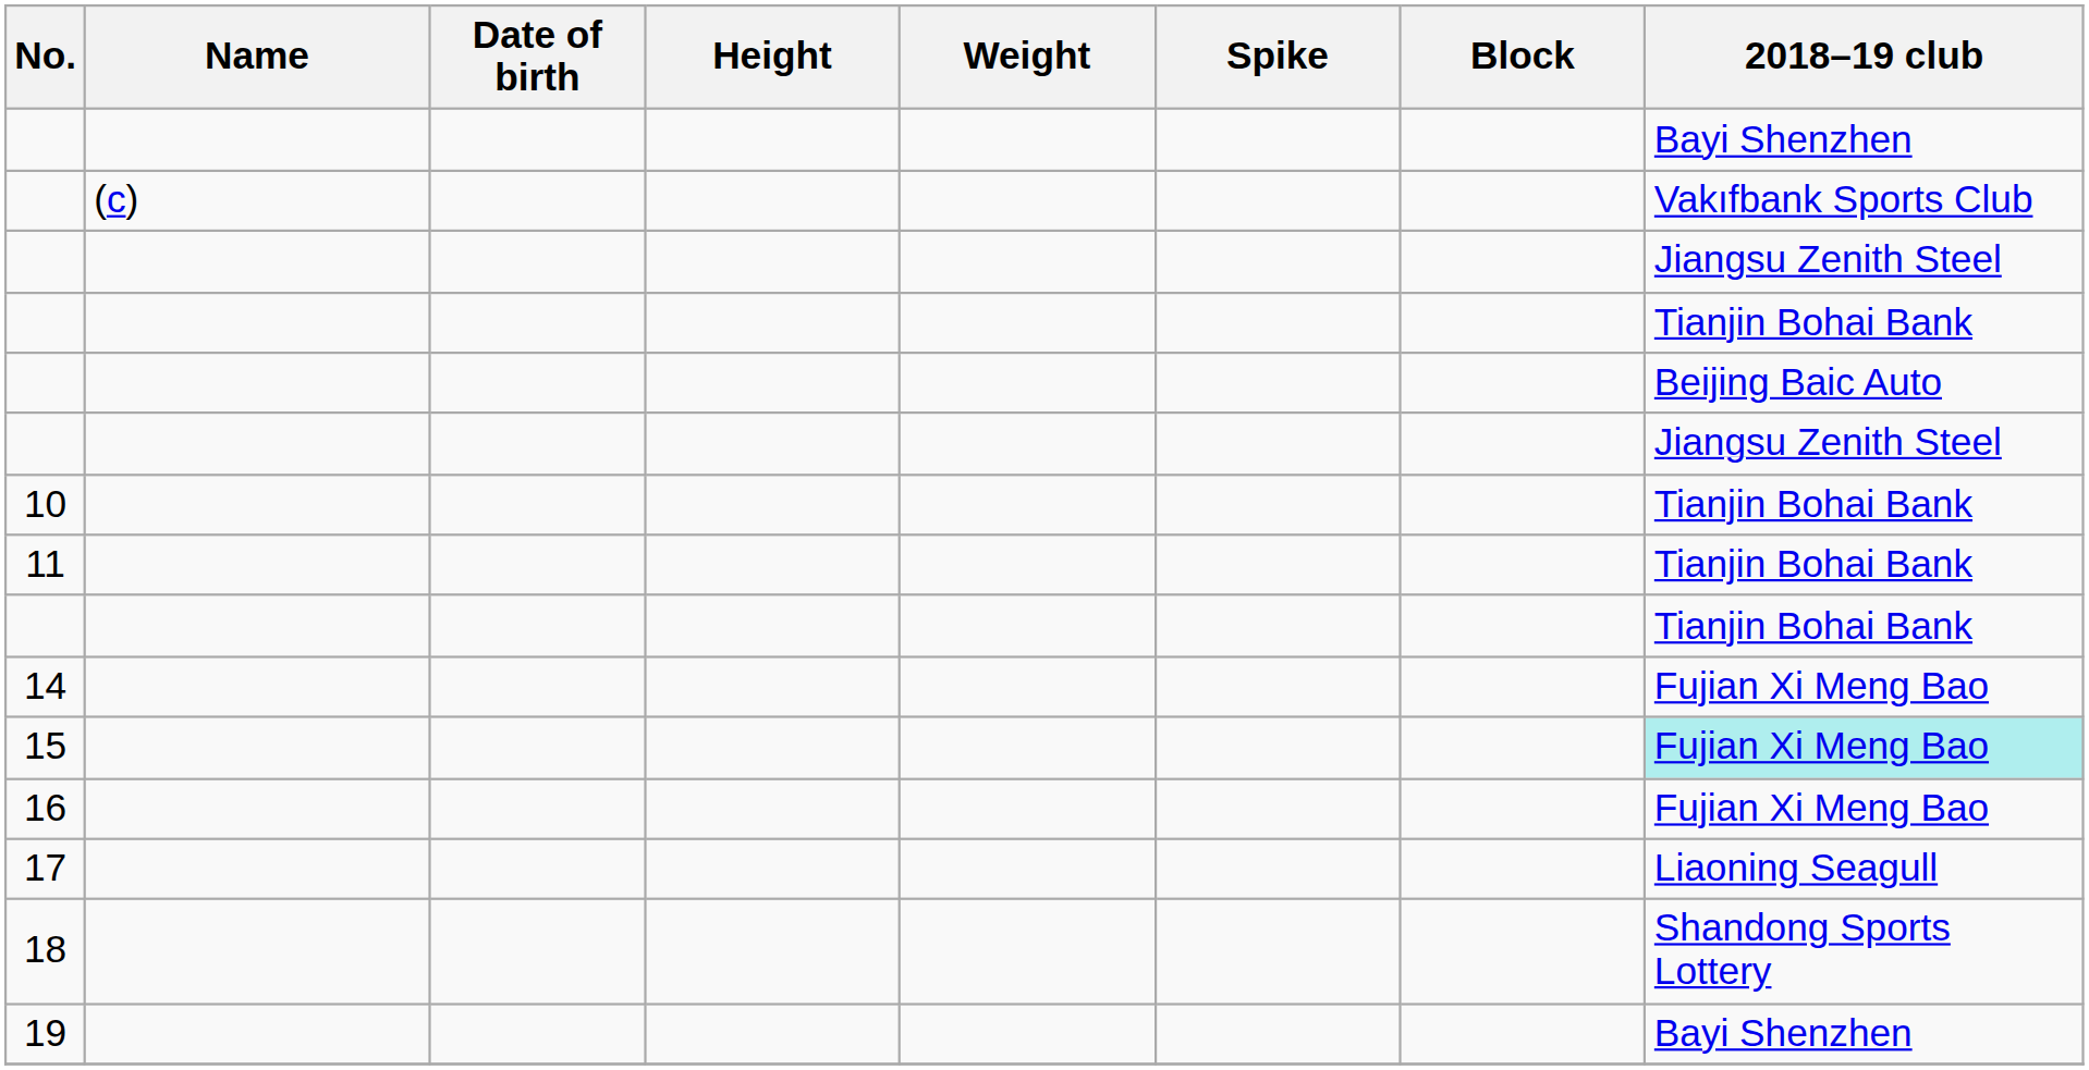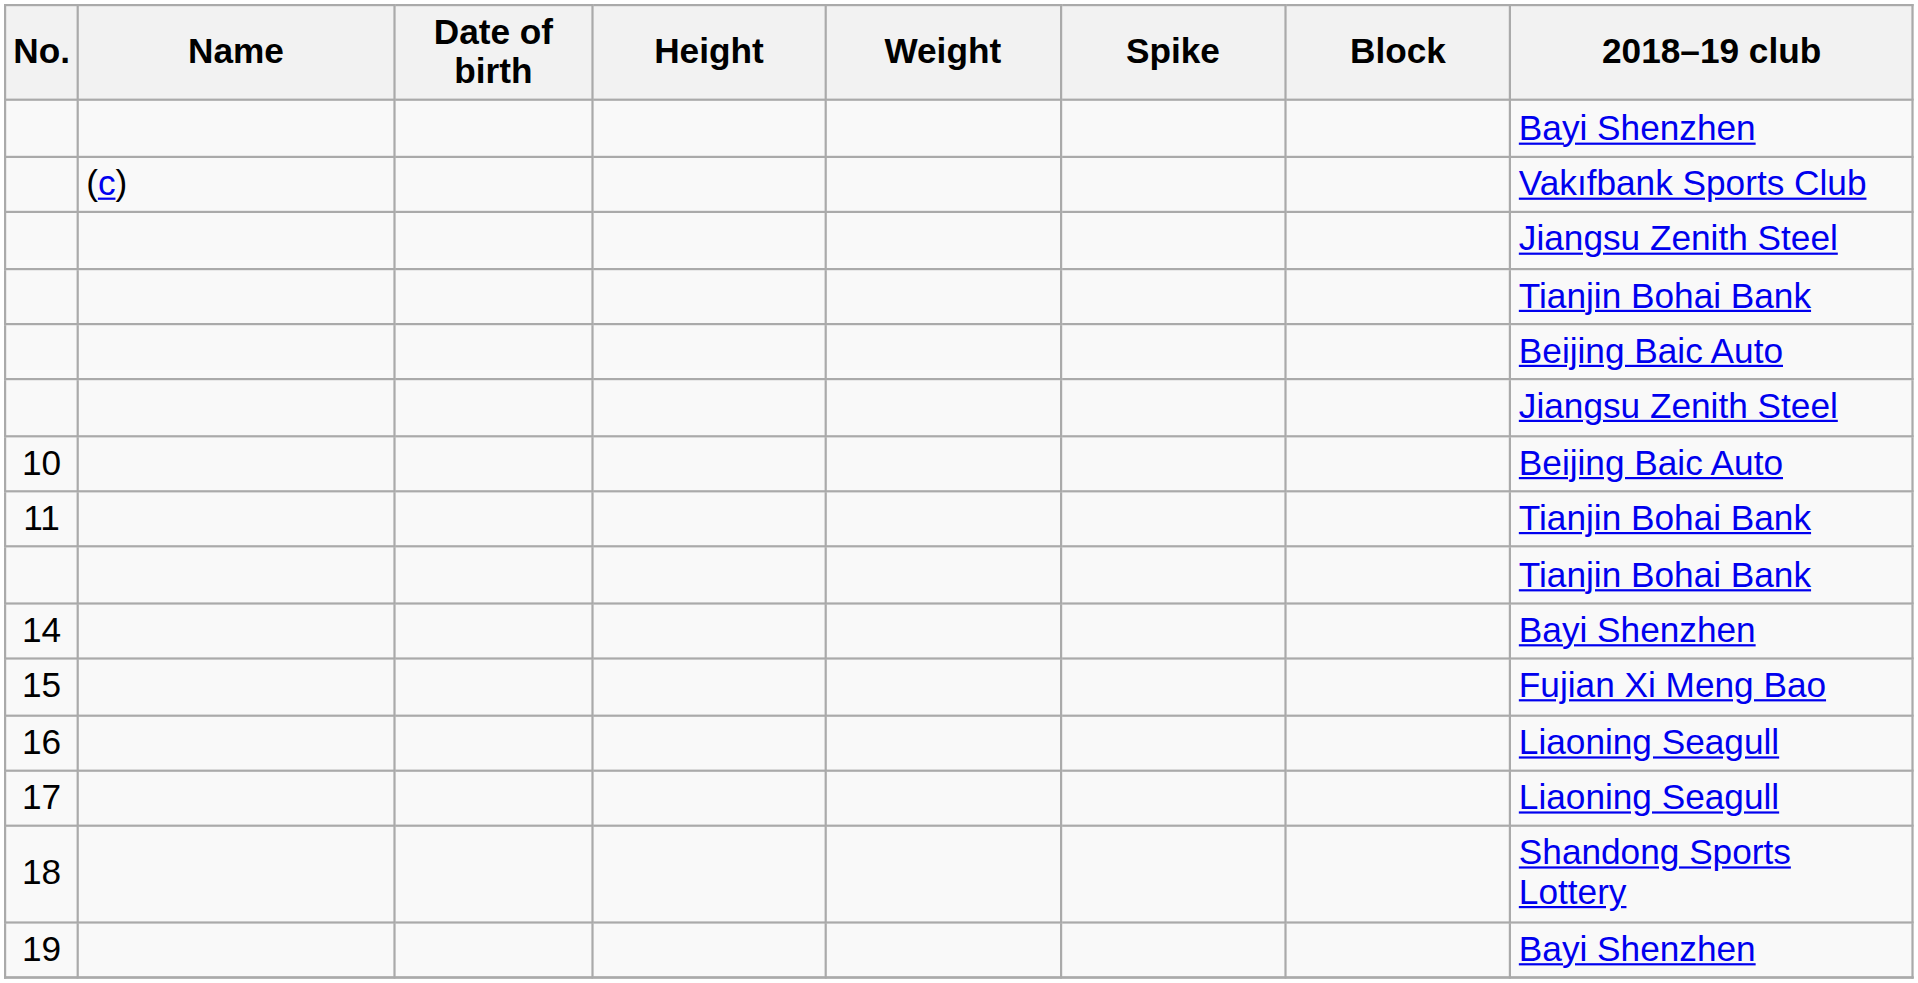10 | 2018–19 club: Tianjin Bohai Bank -> Beijing Baic Auto
14 | 2018–19 club: Fujian Xi Meng Bao -> Bayi Shenzhen
15 | 2018–19 club: paleturquoise background -> no background
16 | 2018–19 club: Fujian Xi Meng Bao -> Liaoning Seagull
